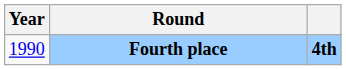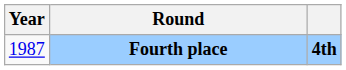Fourth place | Year: 1990 -> 1987
